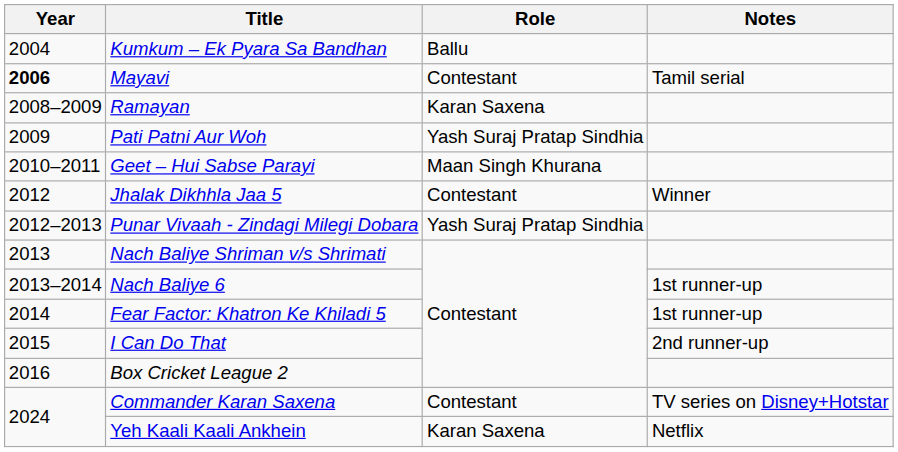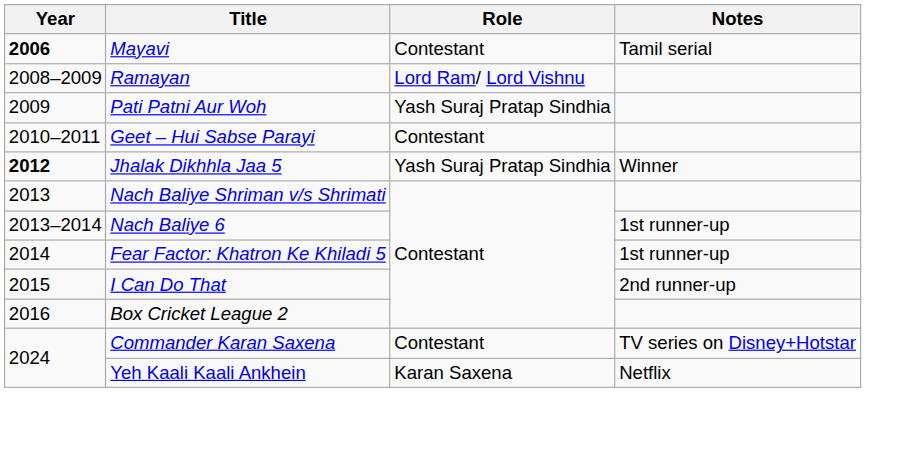- row: 2004 | Kumkum – Ek Pyara Sa Bandhan | Ballu
Ramayan | Role: Karan Saxena -> Lord Ram/ Lord Vishnu
Geet – Hui Sabse Parayi | Role: Maan Singh Khurana -> Contestant
Jhalak Dikhhla Jaa 5 | Year: normal -> bold
Jhalak Dikhhla Jaa 5 | Role: Contestant -> Yash Suraj Pratap Sindhia
- row: 2012–2013 | Punar Vivaah - Zindagi Milegi Dobara | Yash Suraj Pratap Sindhia
